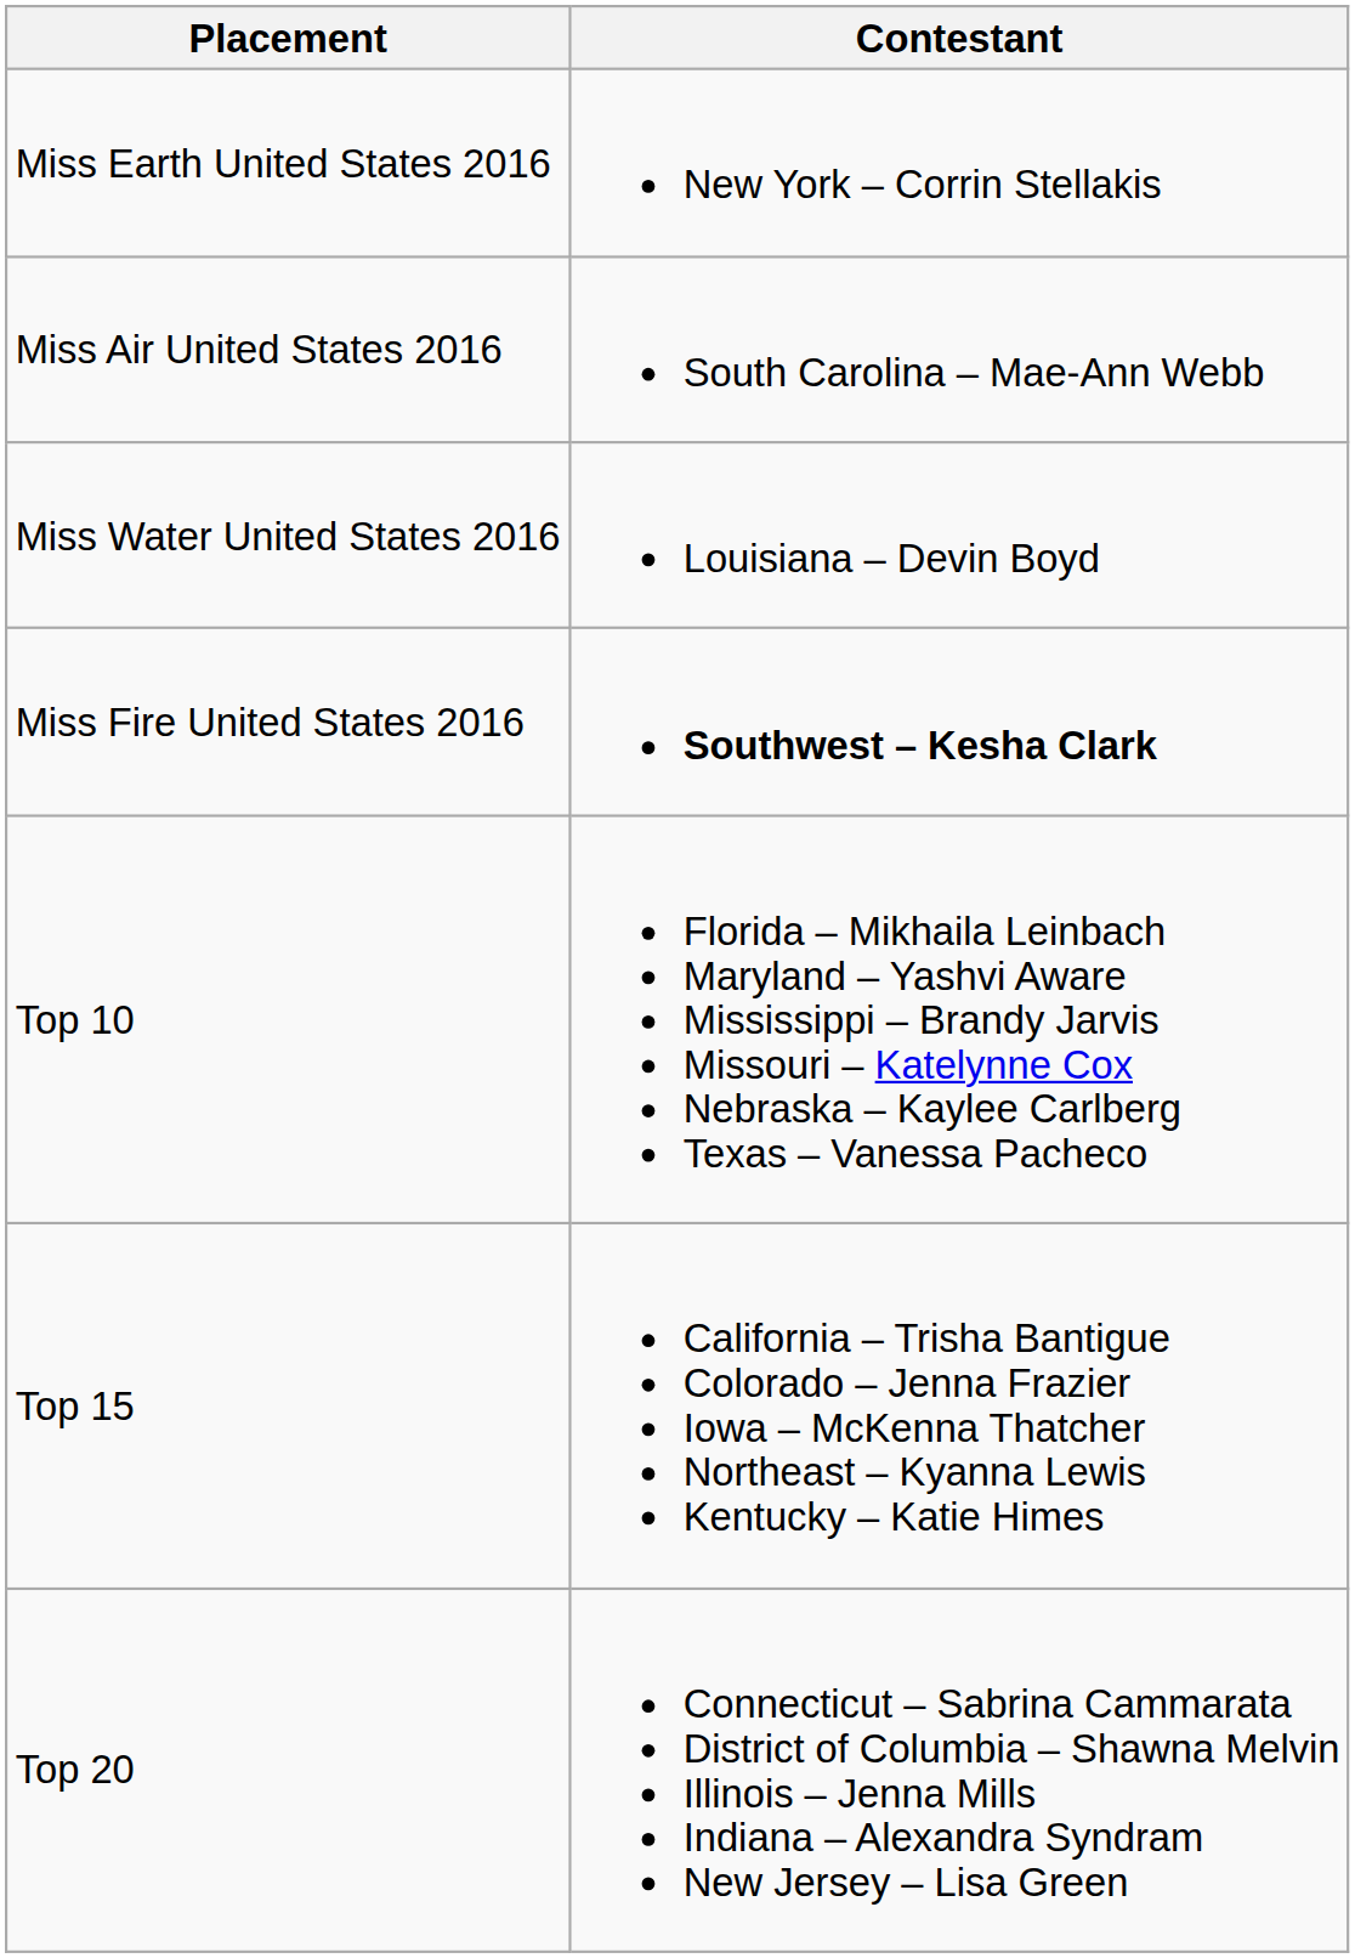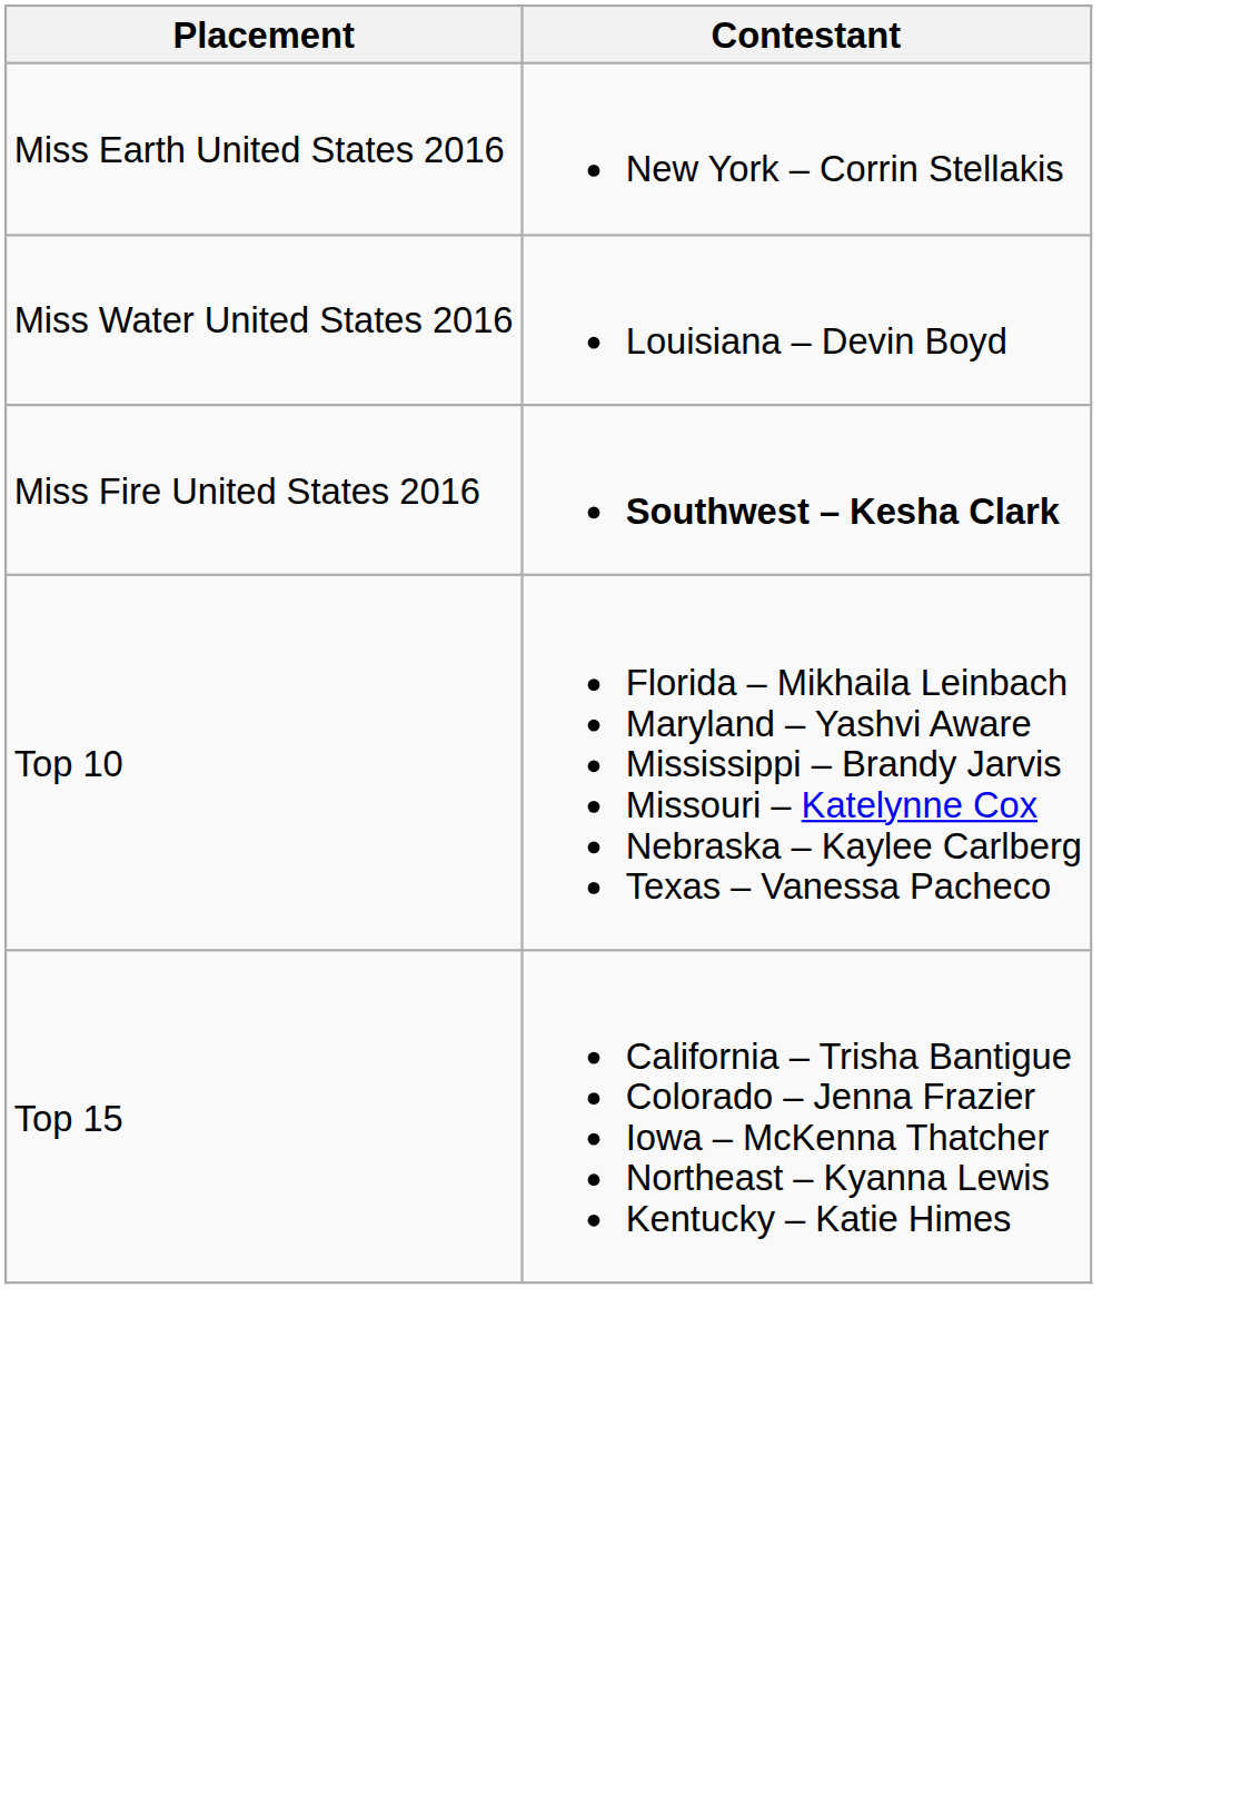- row: Miss Air United States 2016 | South Carolina – Mae-Ann Webb
- row: Top 20 | Connecticut – Sabrina Cammarata District of Columbia – Shawna Melvin Illinois – Jenna Mills Indiana – Alexandra Syndram New Jersey – Lisa Green
